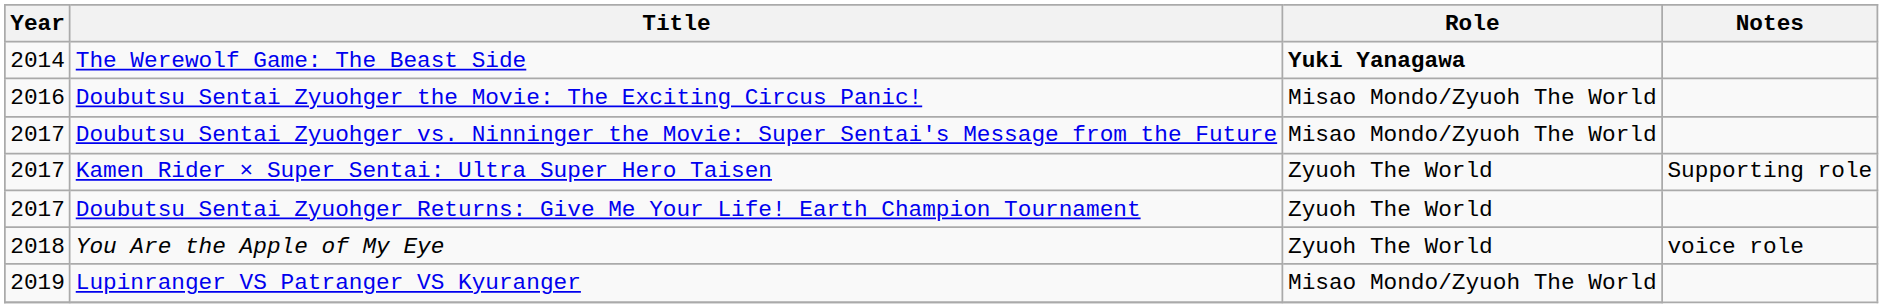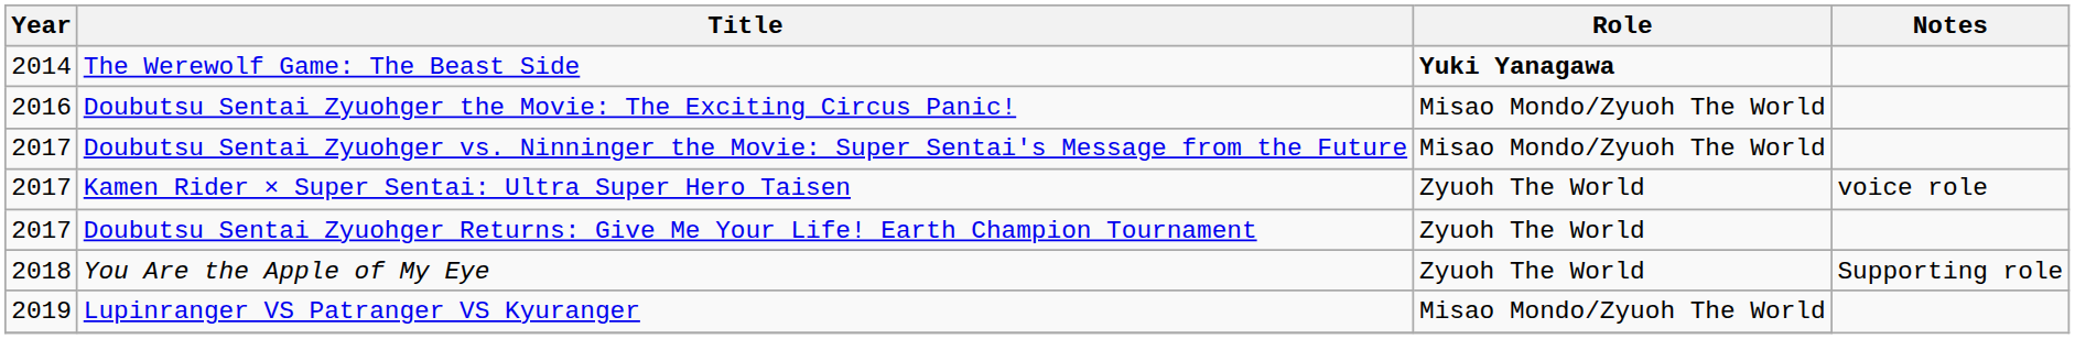Kamen Rider × Super Sentai: Ultra Super Hero Taisen | Notes: Supporting role -> voice role
You Are the Apple of My Eye | Notes: voice role -> Supporting role
